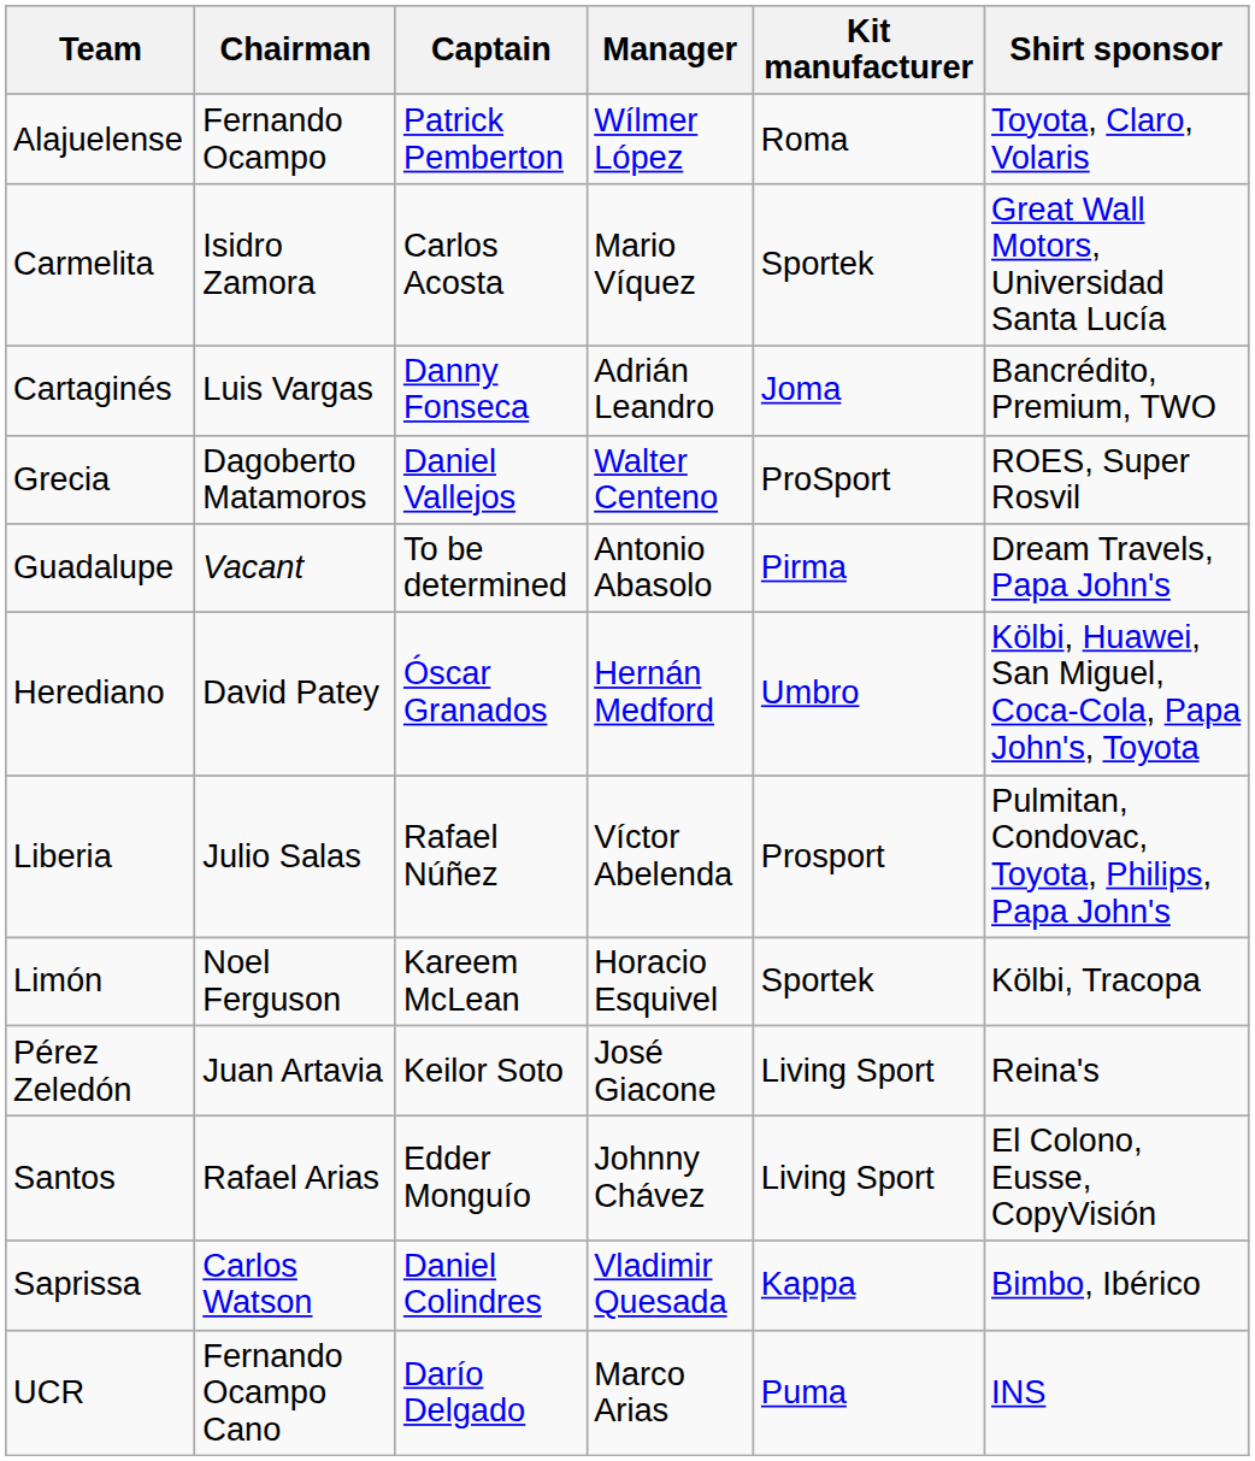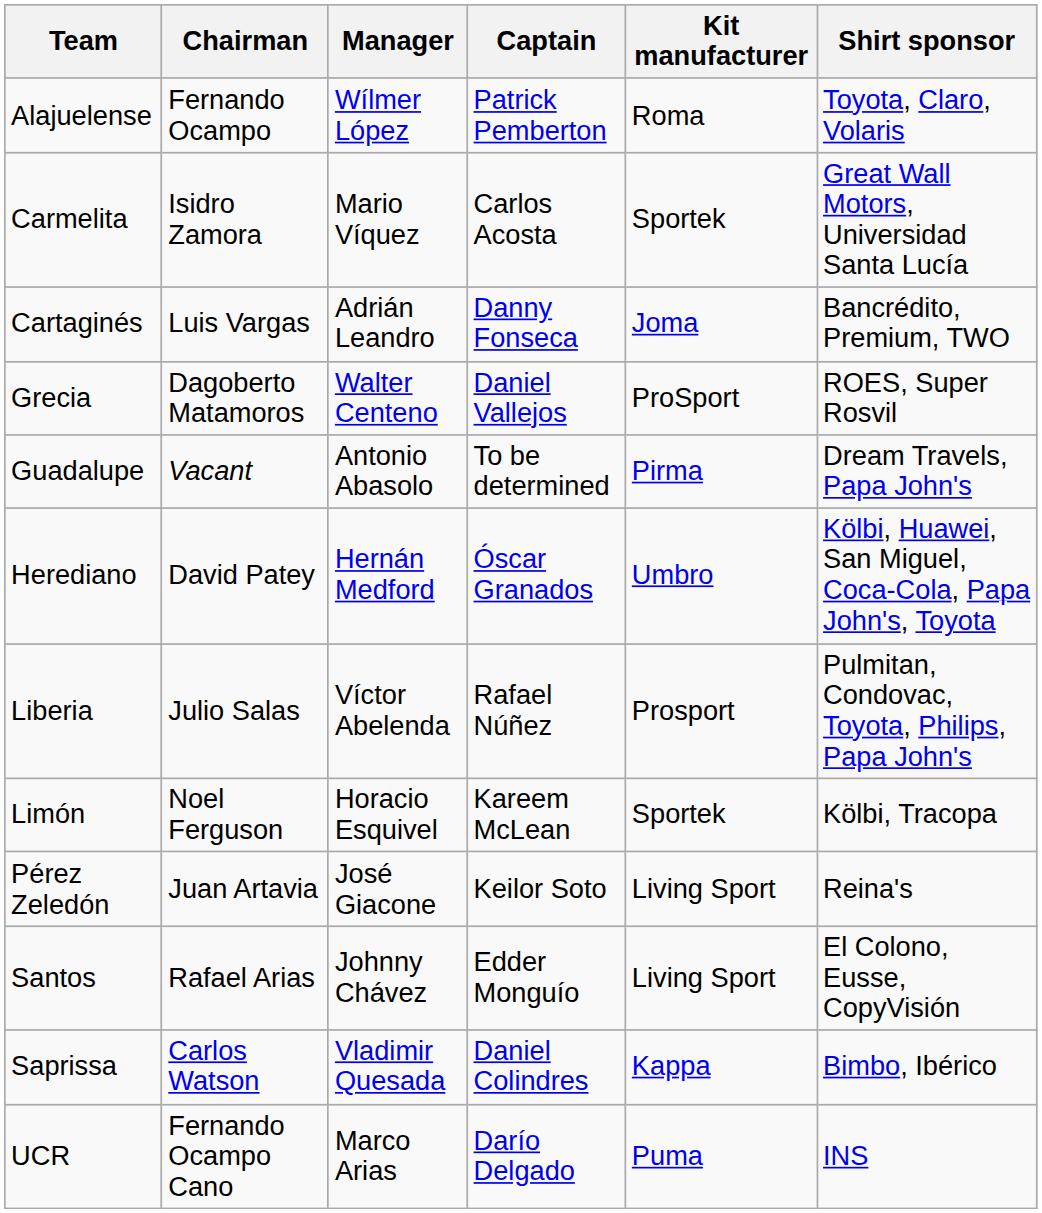columns swapped: Manager <-> Captain
